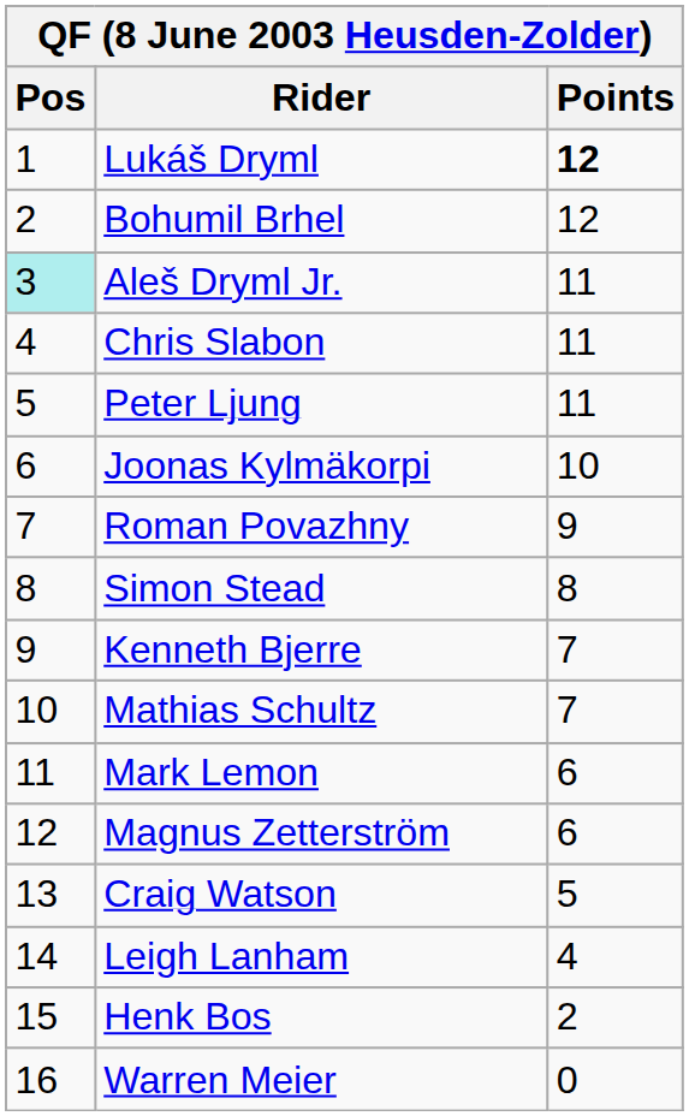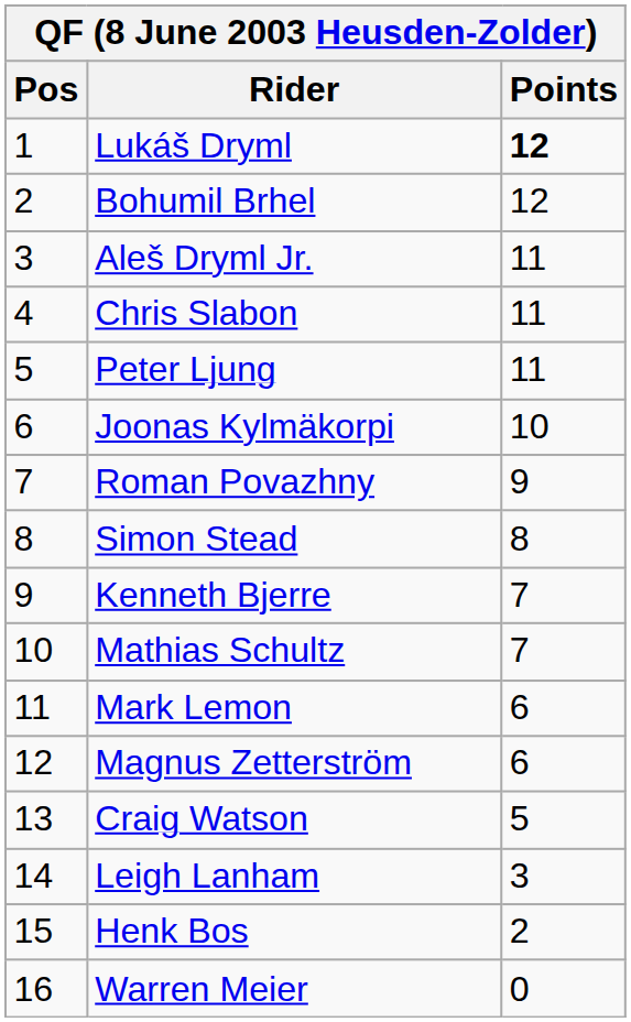Aleš Dryml Jr. | Pos: paleturquoise background -> no background
Leigh Lanham | Points: 4 -> 3
